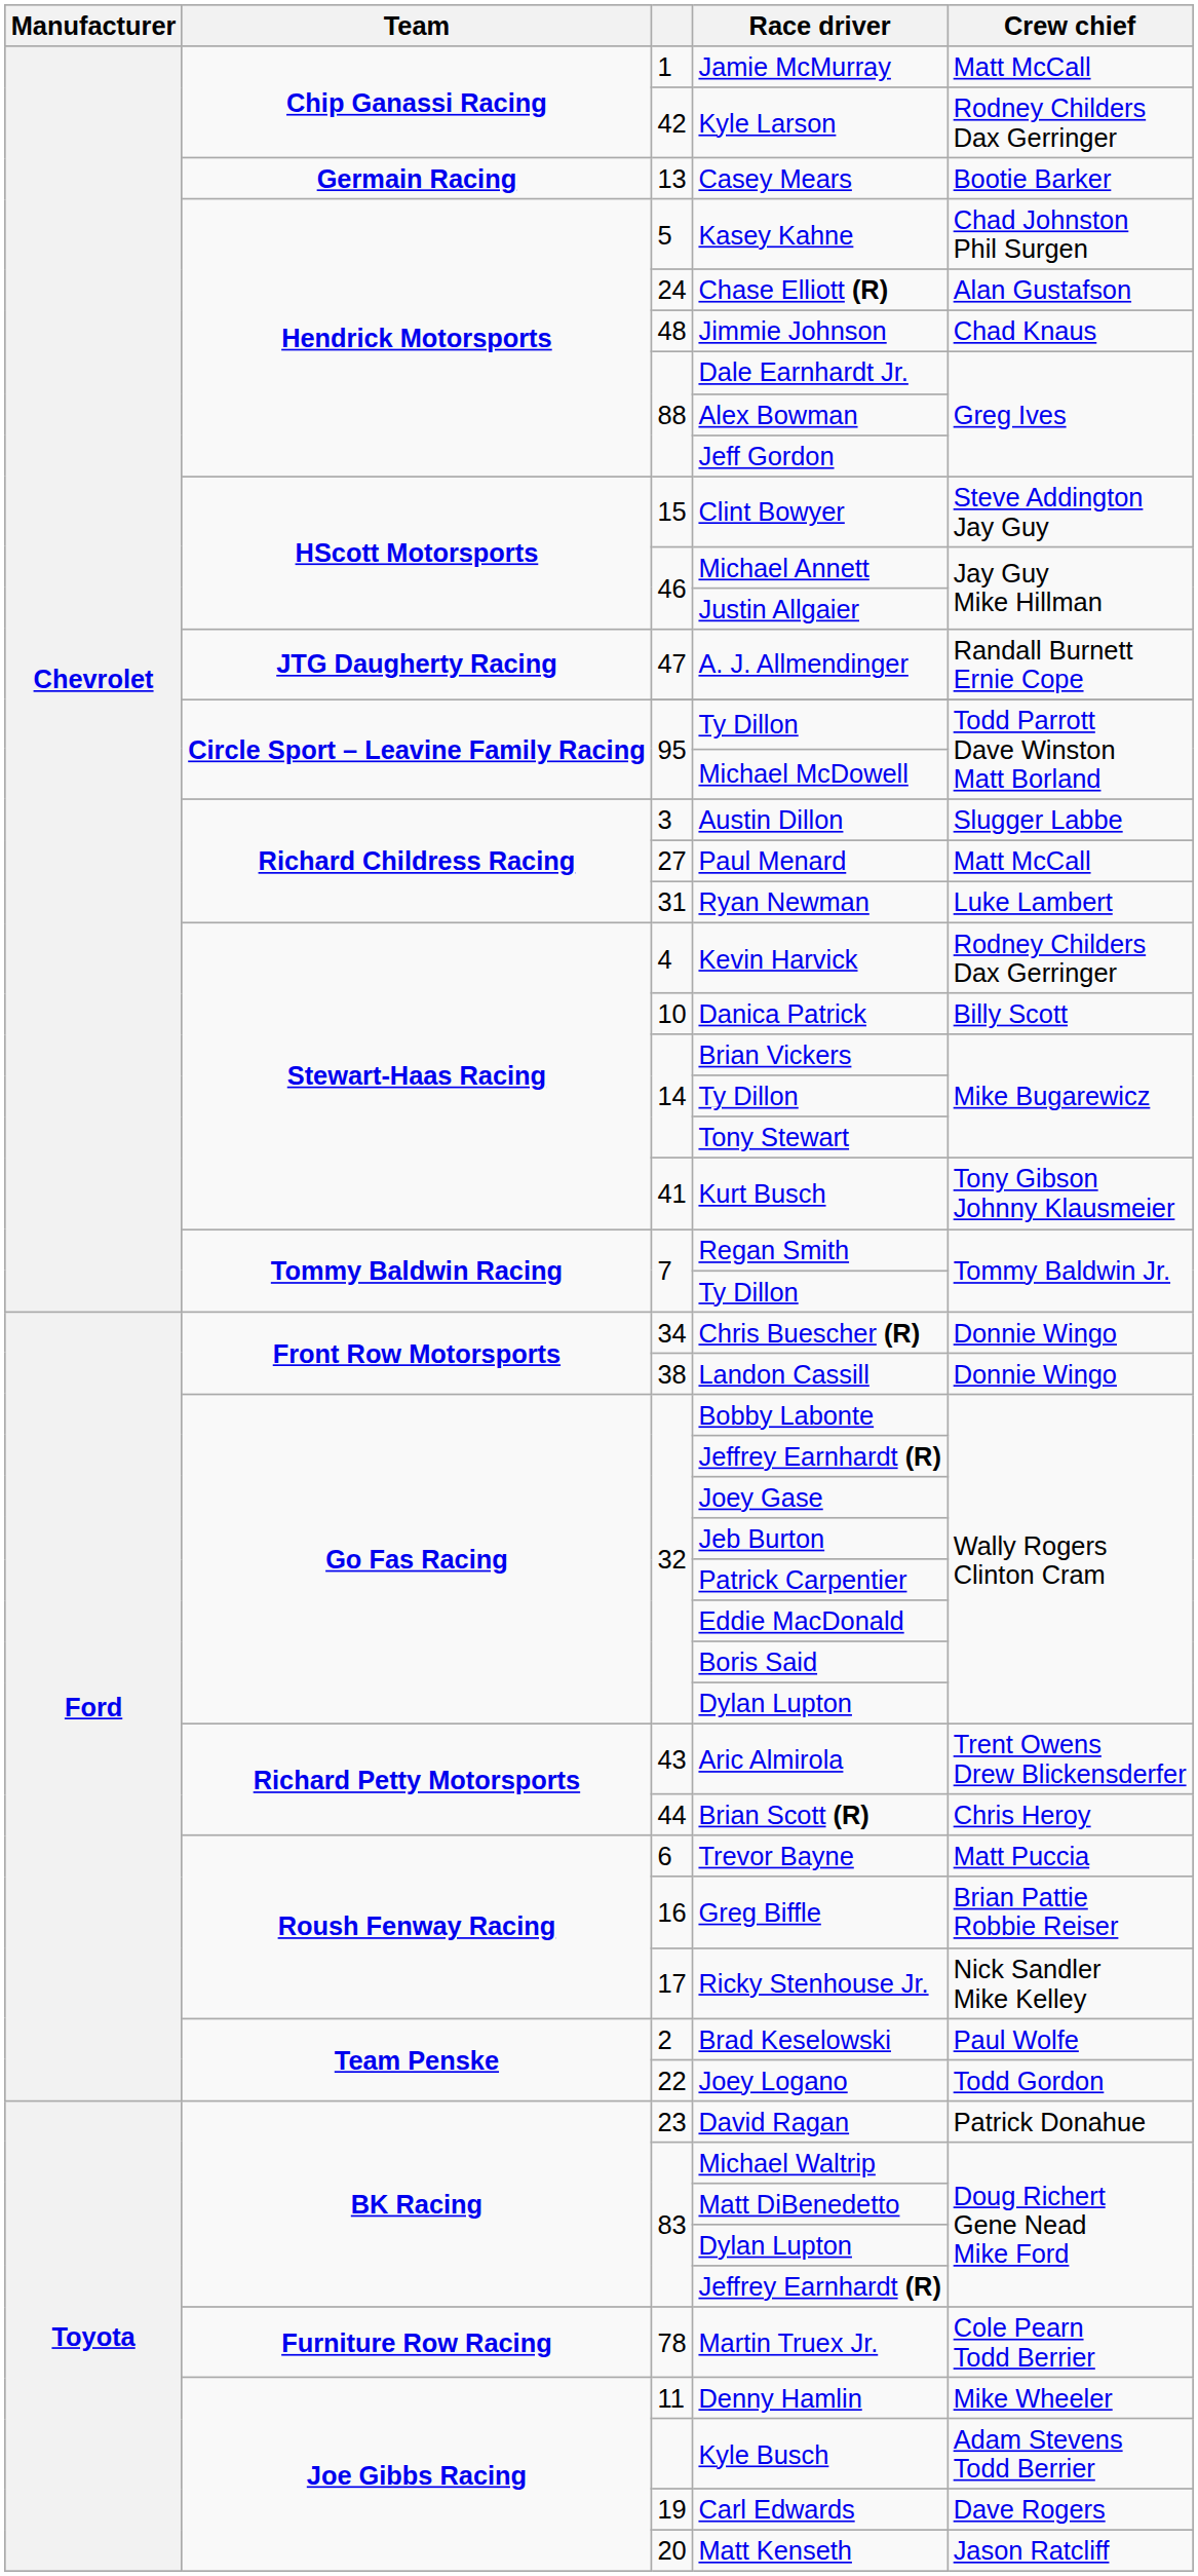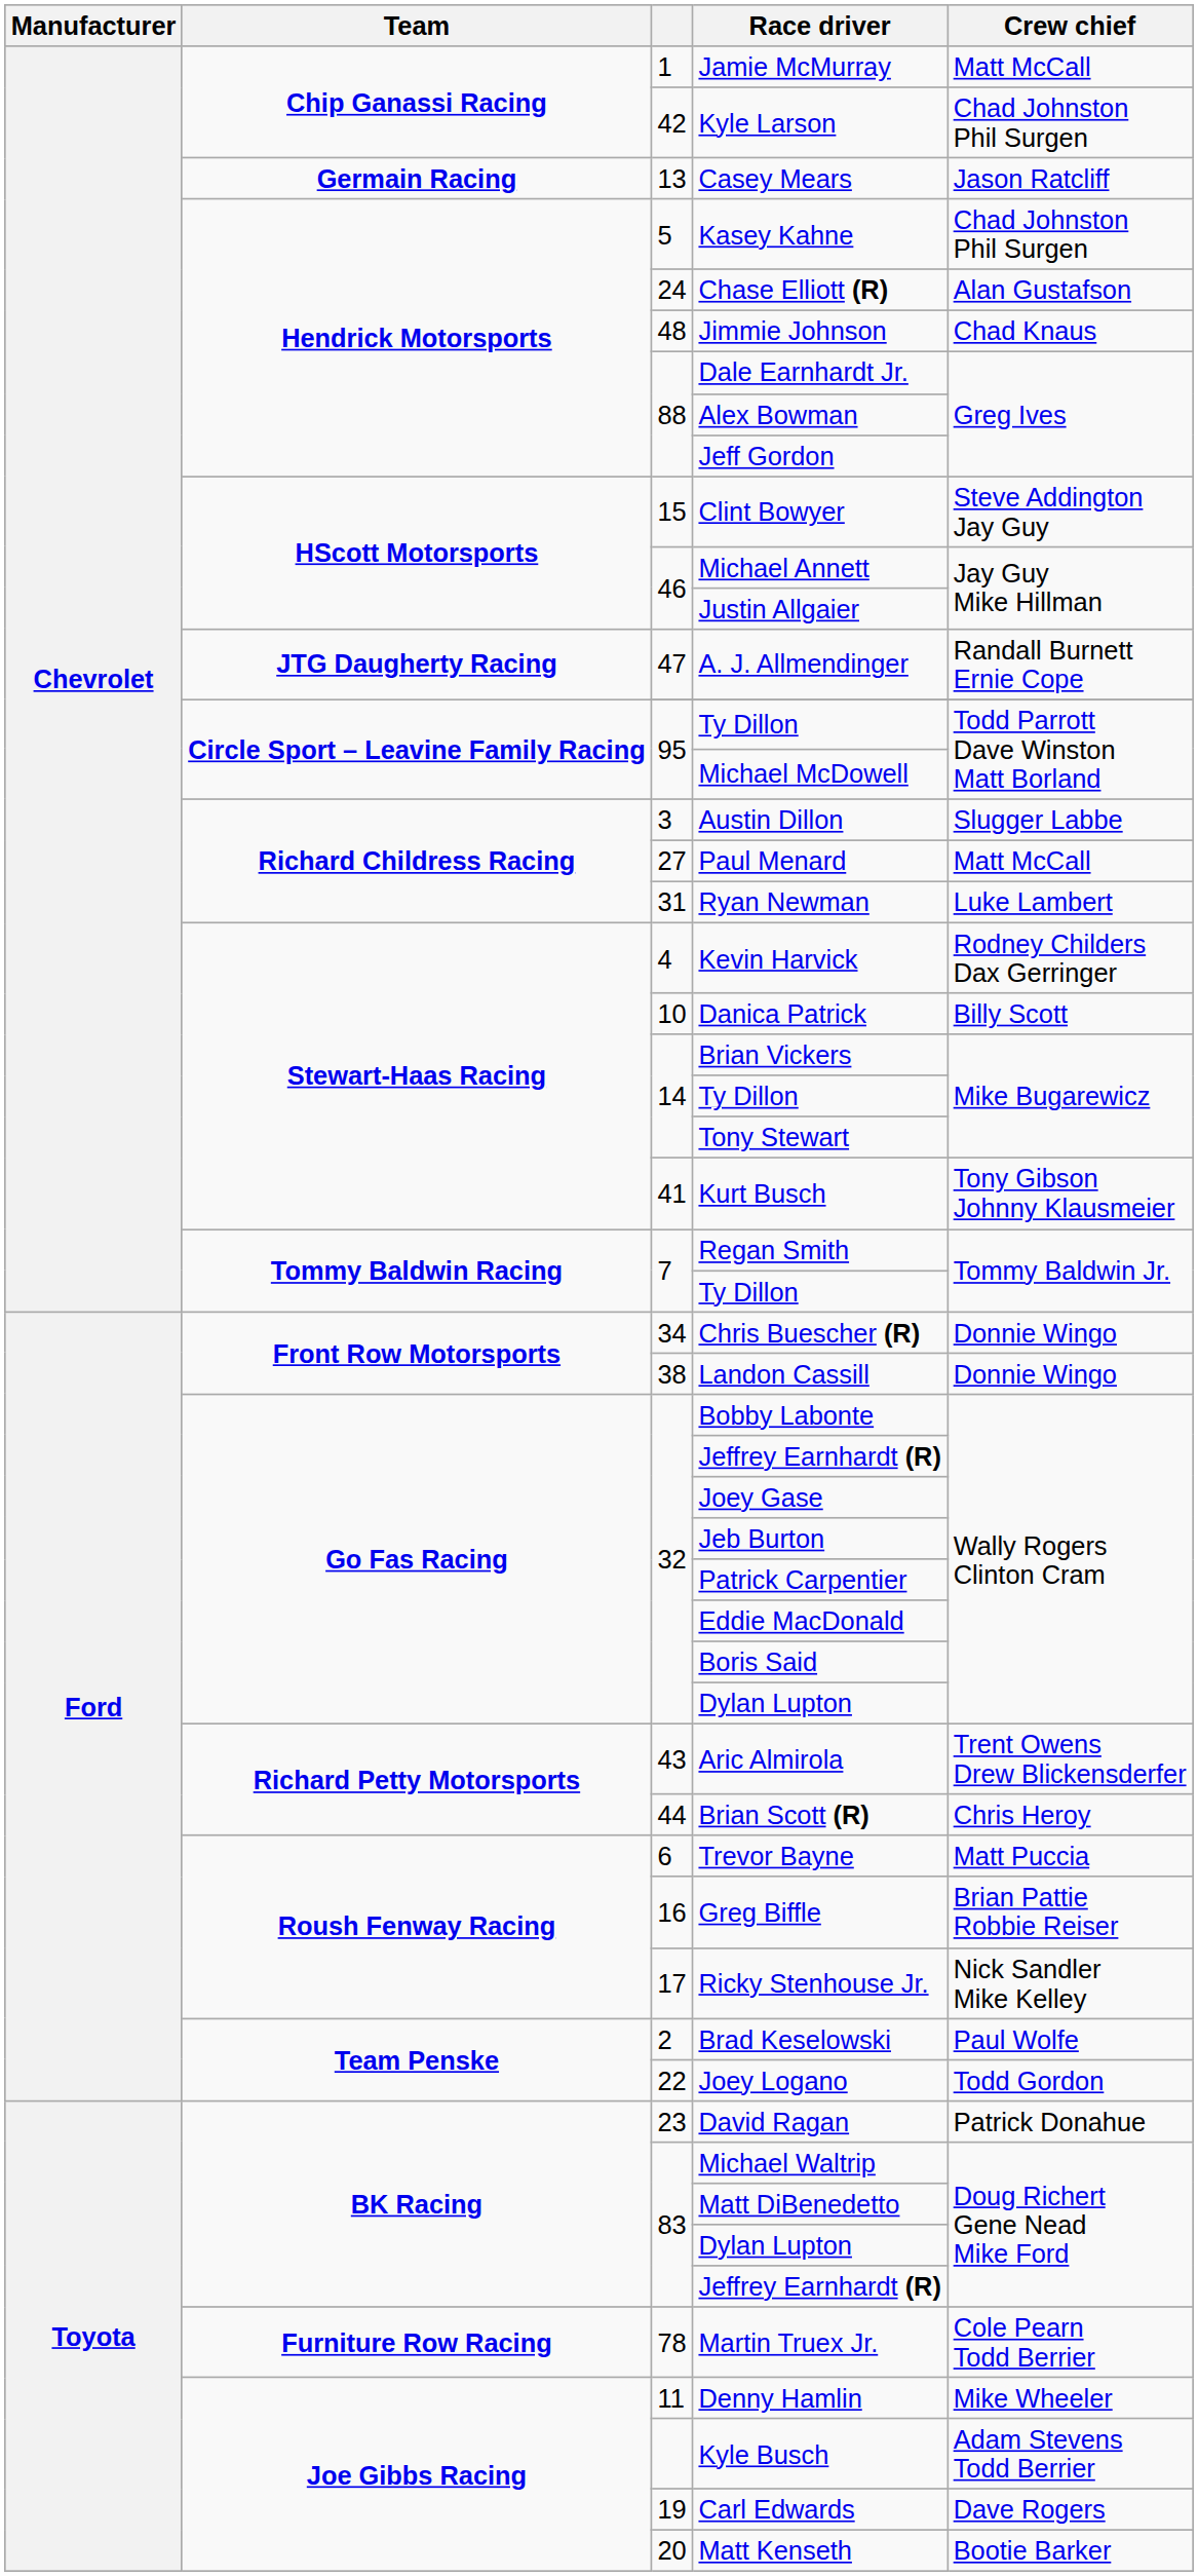Kyle Larson | Crew chief: Rodney Childers Dax Gerringer -> Chad Johnston Phil Surgen
Casey Mears | Crew chief: Bootie Barker -> Jason Ratcliff
Matt Kenseth | Crew chief: Jason Ratcliff -> Bootie Barker
